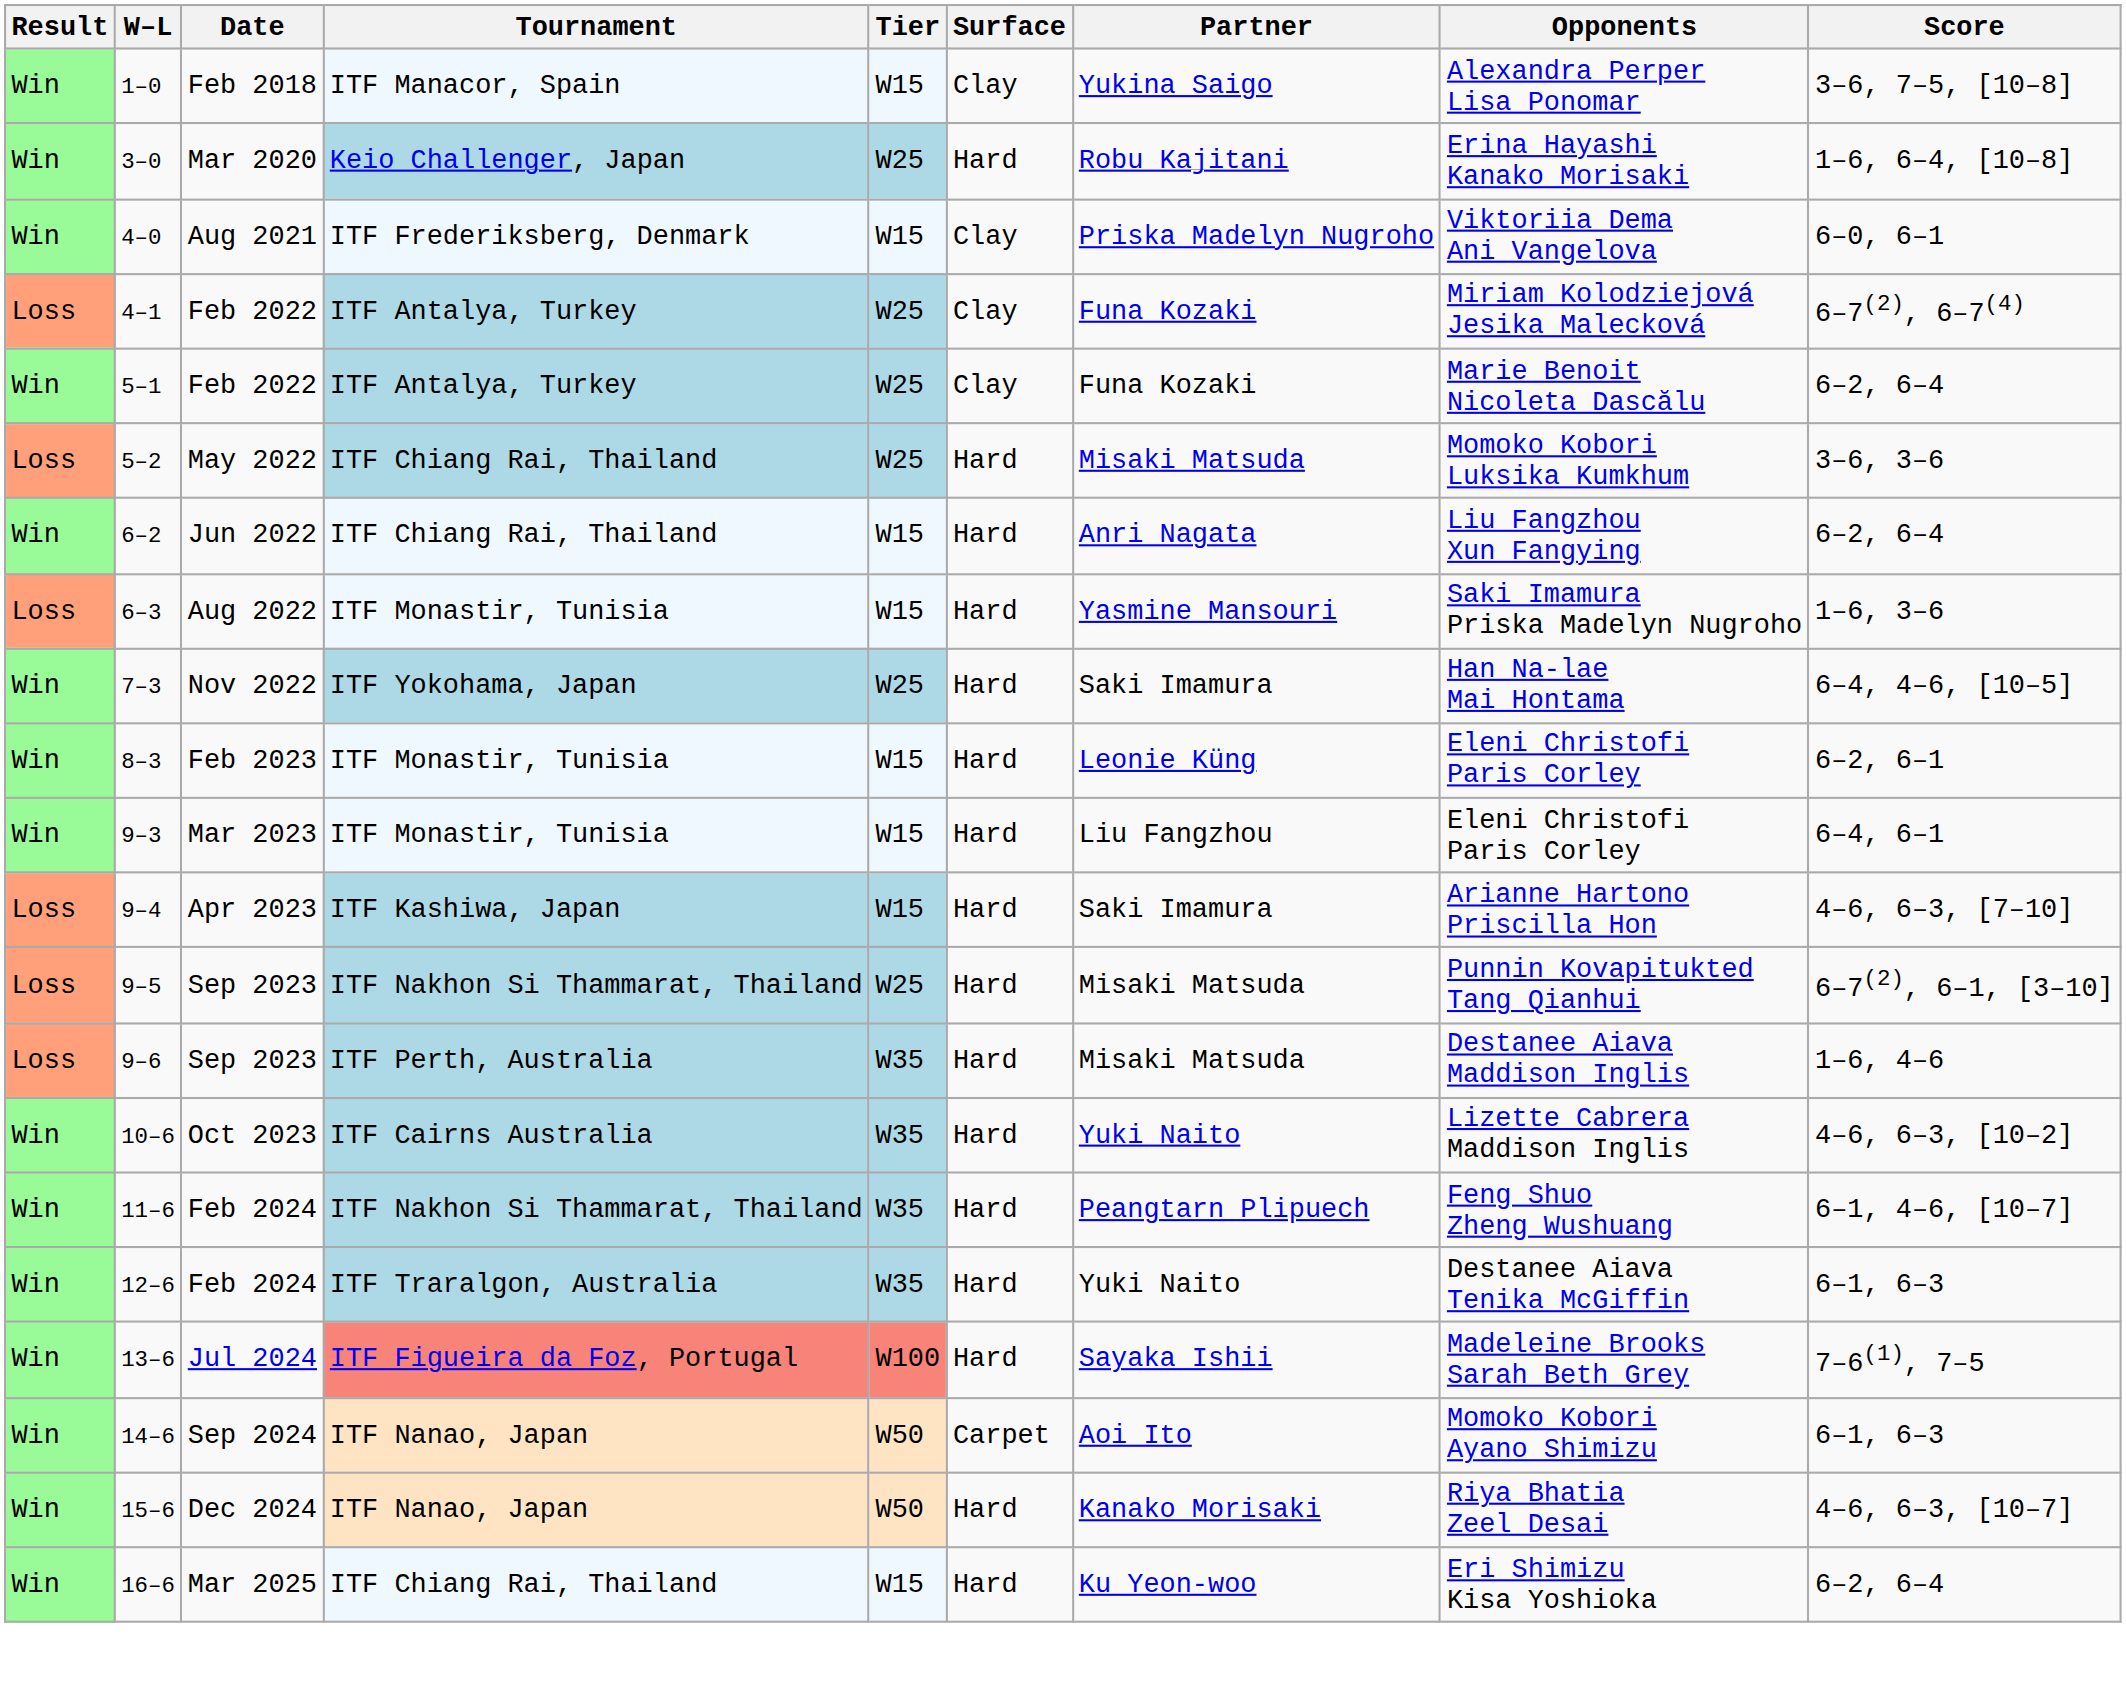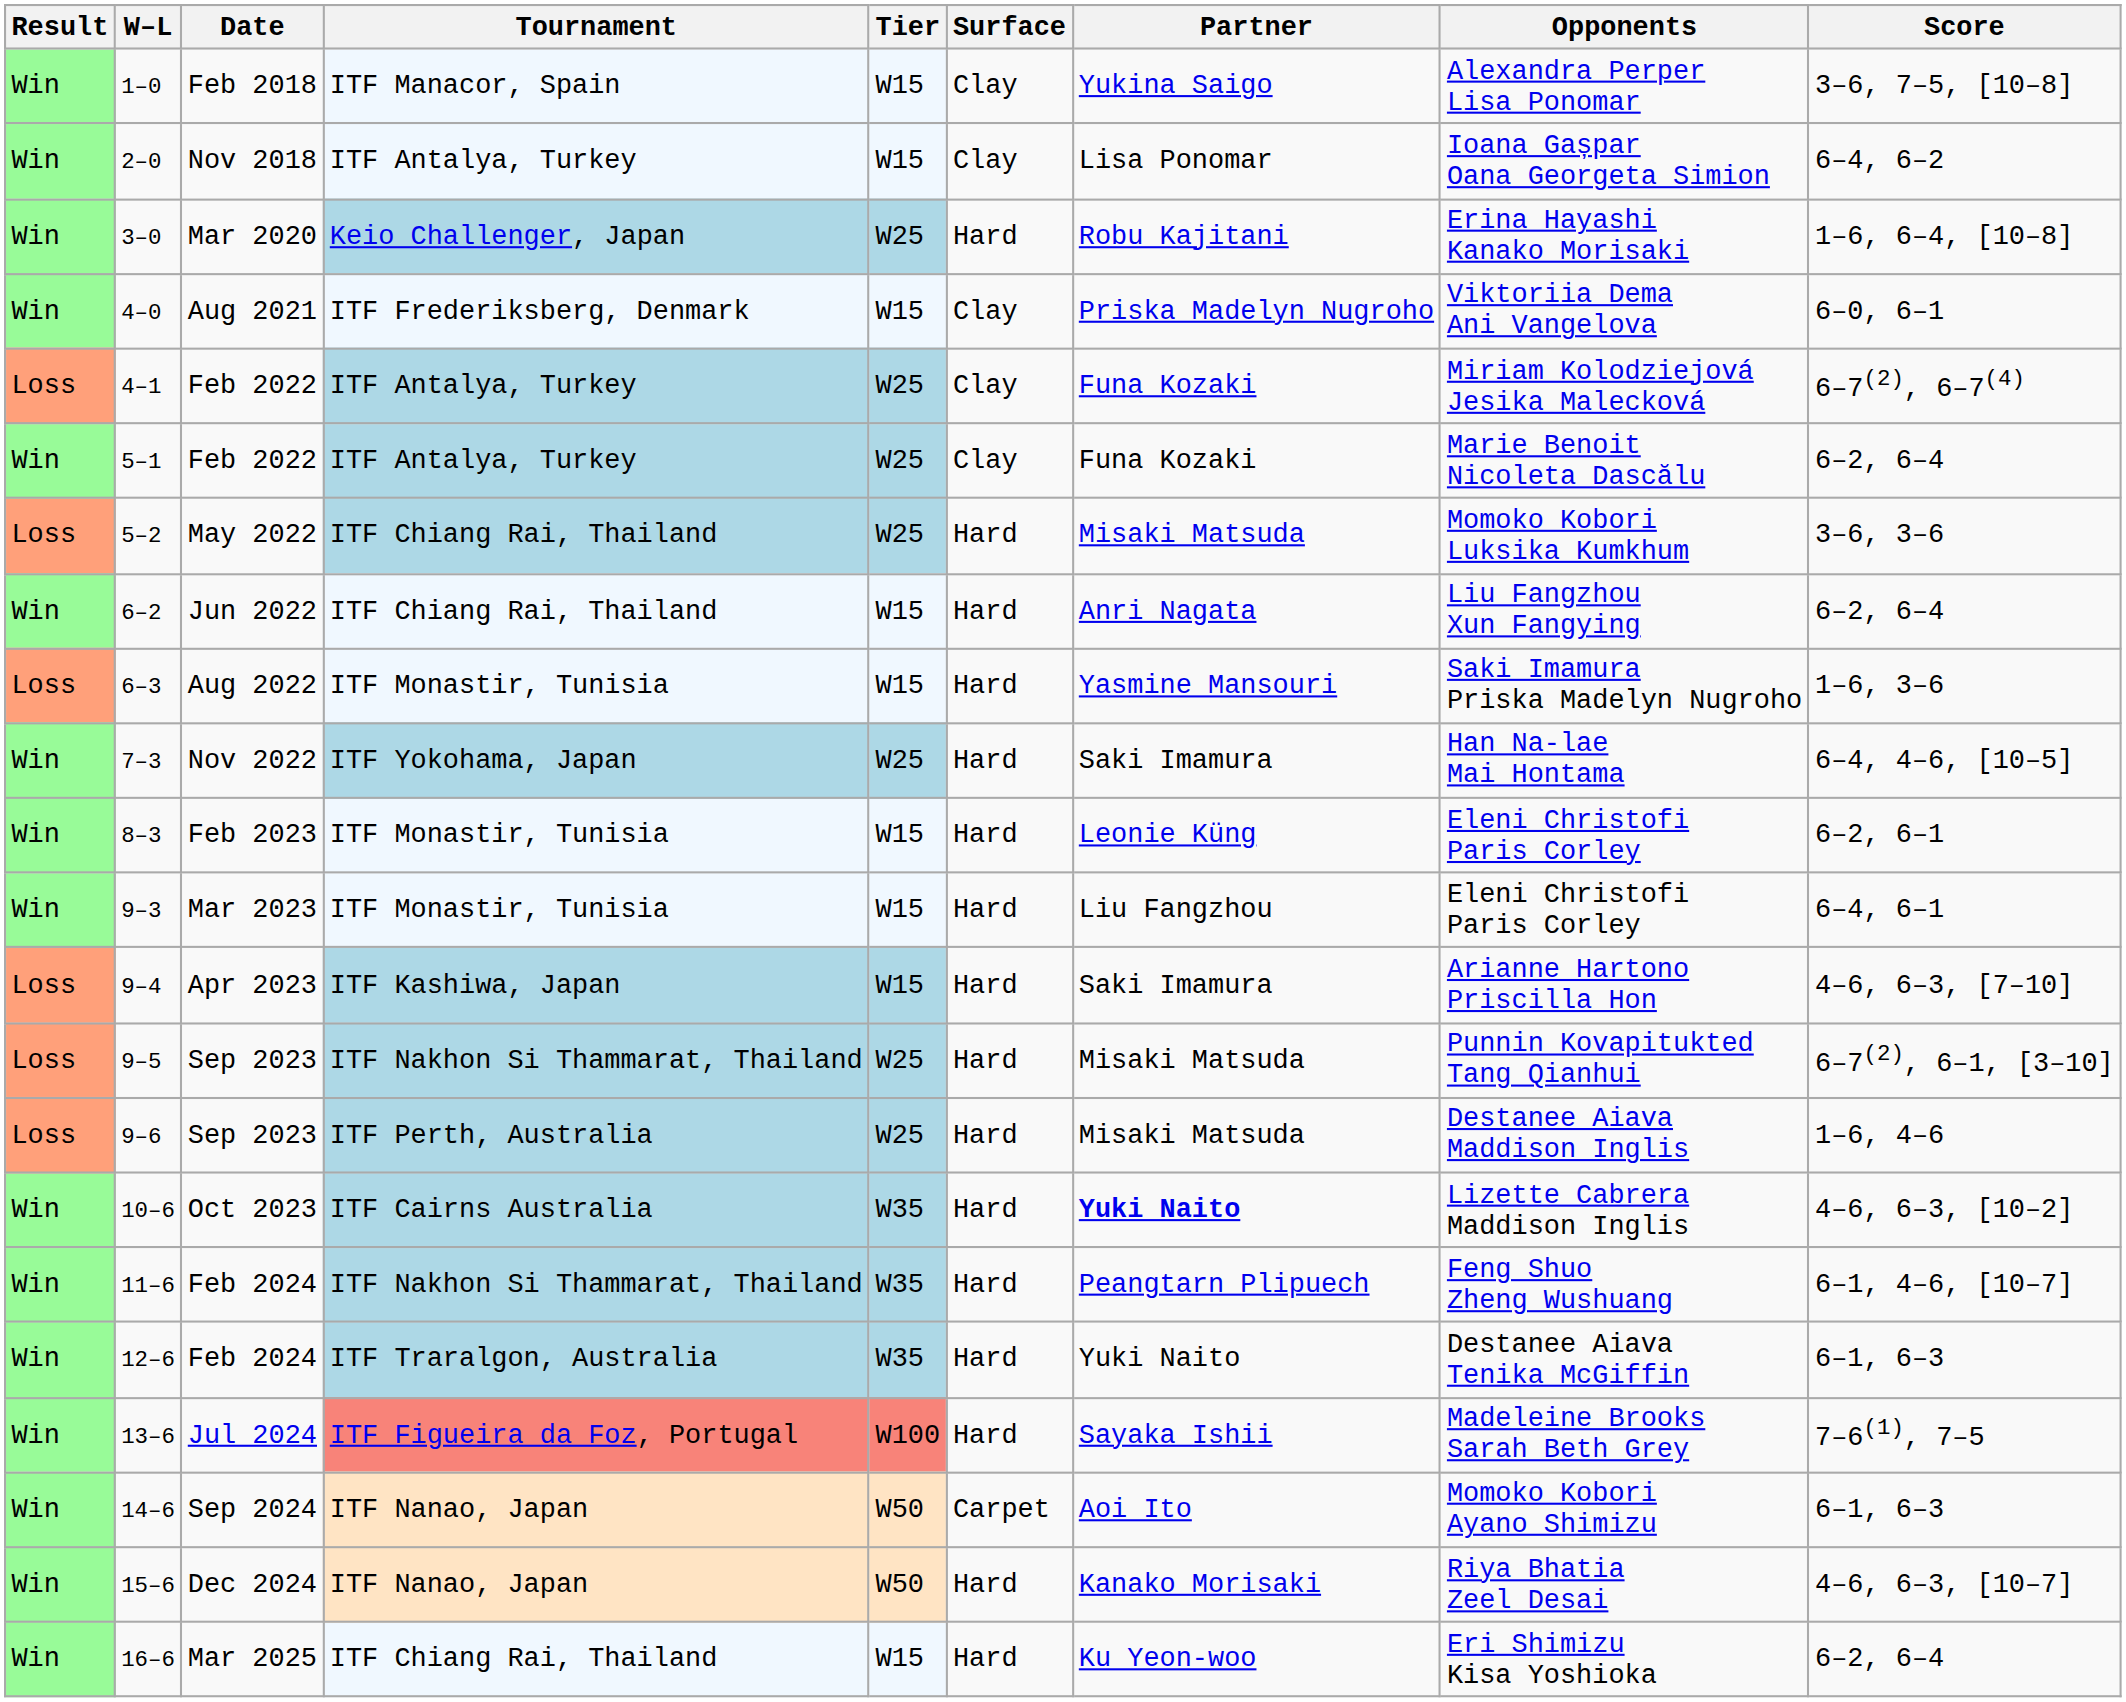+ row: Win | 2–0 | Nov 2018 | ITF Antalya, Turkey | W15 | Clay | Lisa Ponomar | Ioana Gașpar Oana Georgeta Simion | 6–4, 6–2
9–6 | Tier: W35 -> W25
10–6 | Partner: normal -> bold
